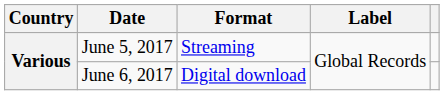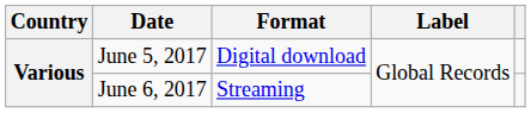June 5, 2017 | Format: Streaming -> Digital download
June 6, 2017 | Format: Digital download -> Streaming
